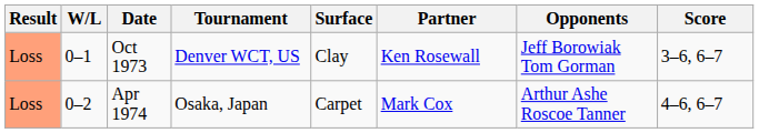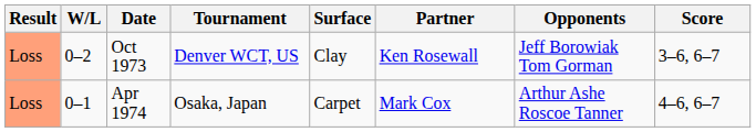Oct 1973 | W/L: 0–1 -> 0–2
Apr 1974 | W/L: 0–2 -> 0–1
